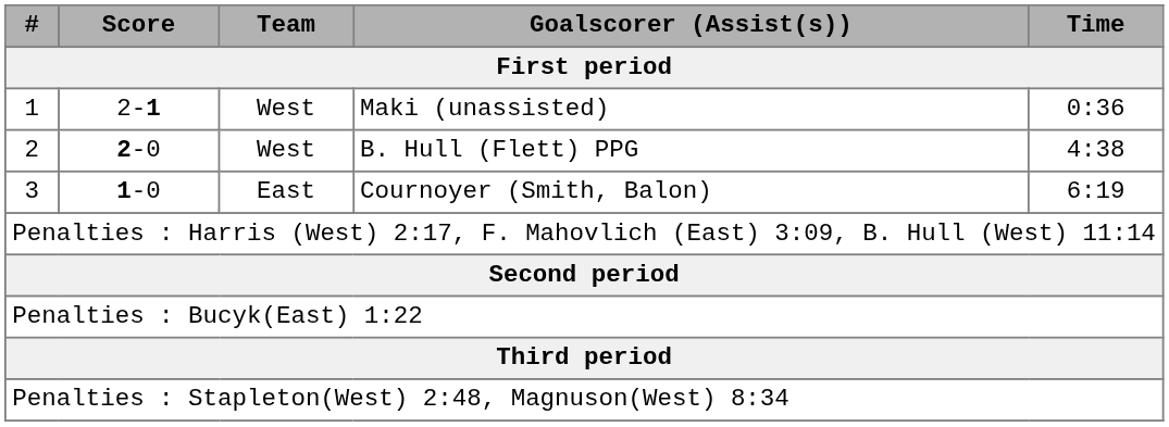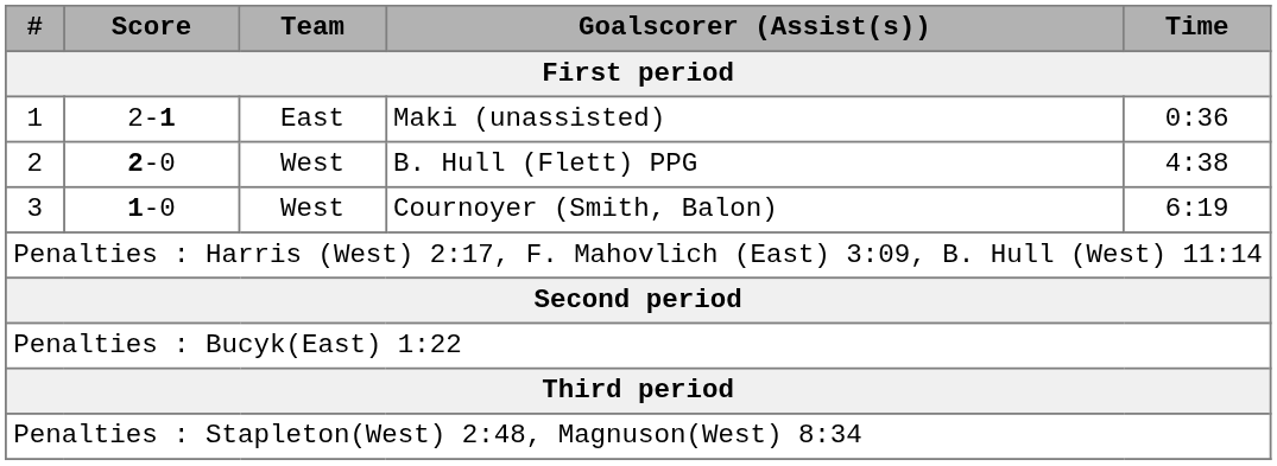1 | Team: West -> East
3 | Team: East -> West
